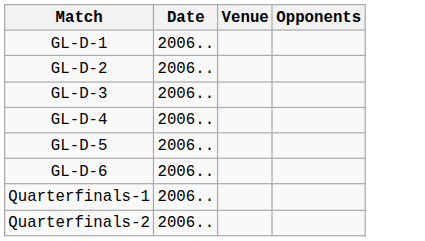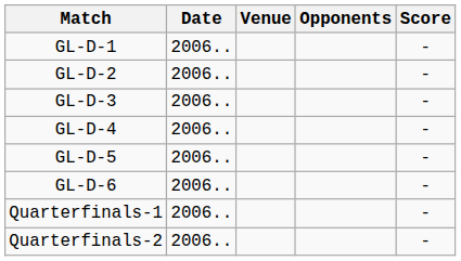+ column: Score | - | - | - | - | - | - | - | -
